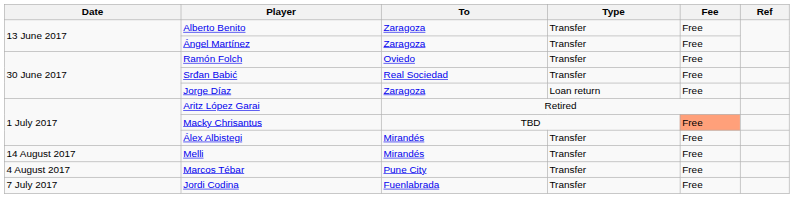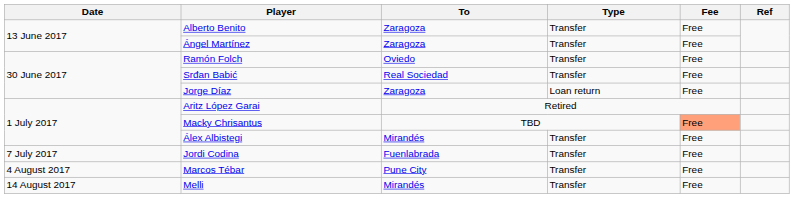rows swapped: Jordi Codina <-> Melli
